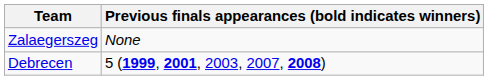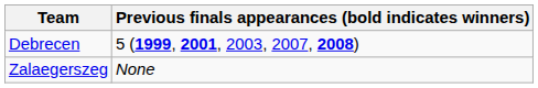rows swapped: Debrecen <-> Zalaegerszeg
